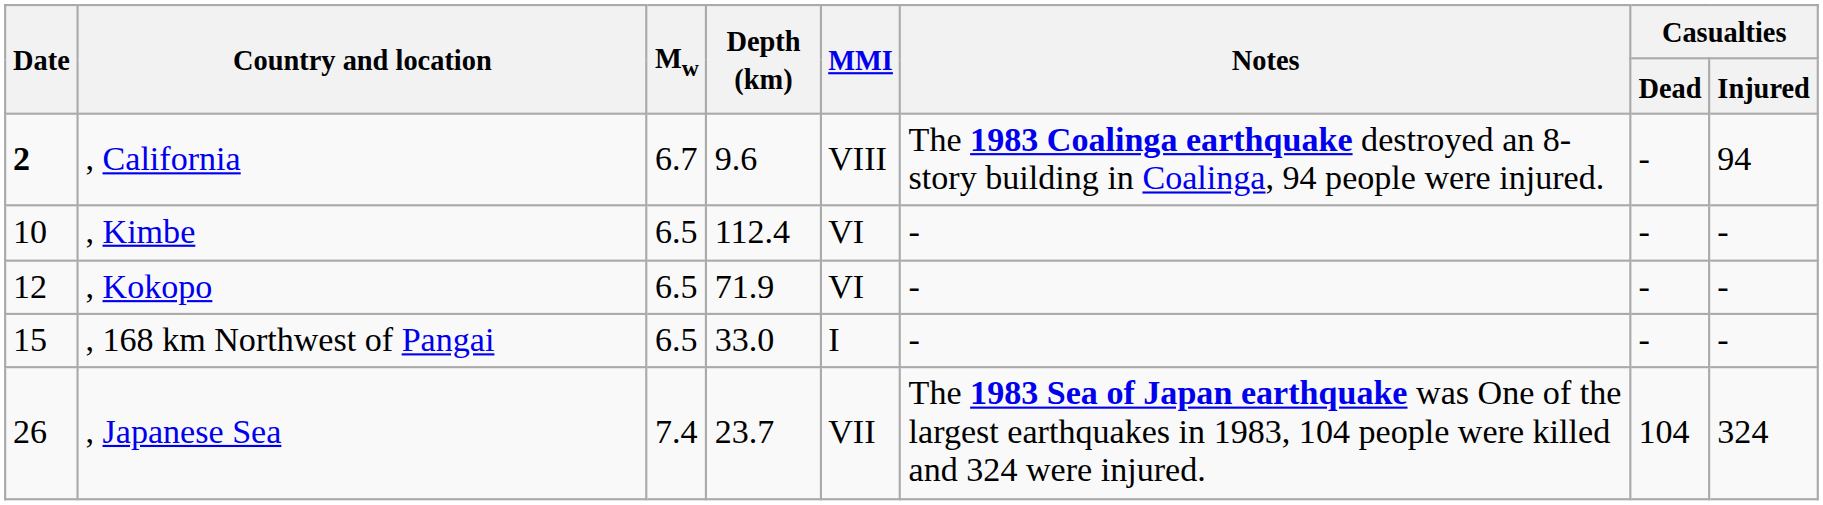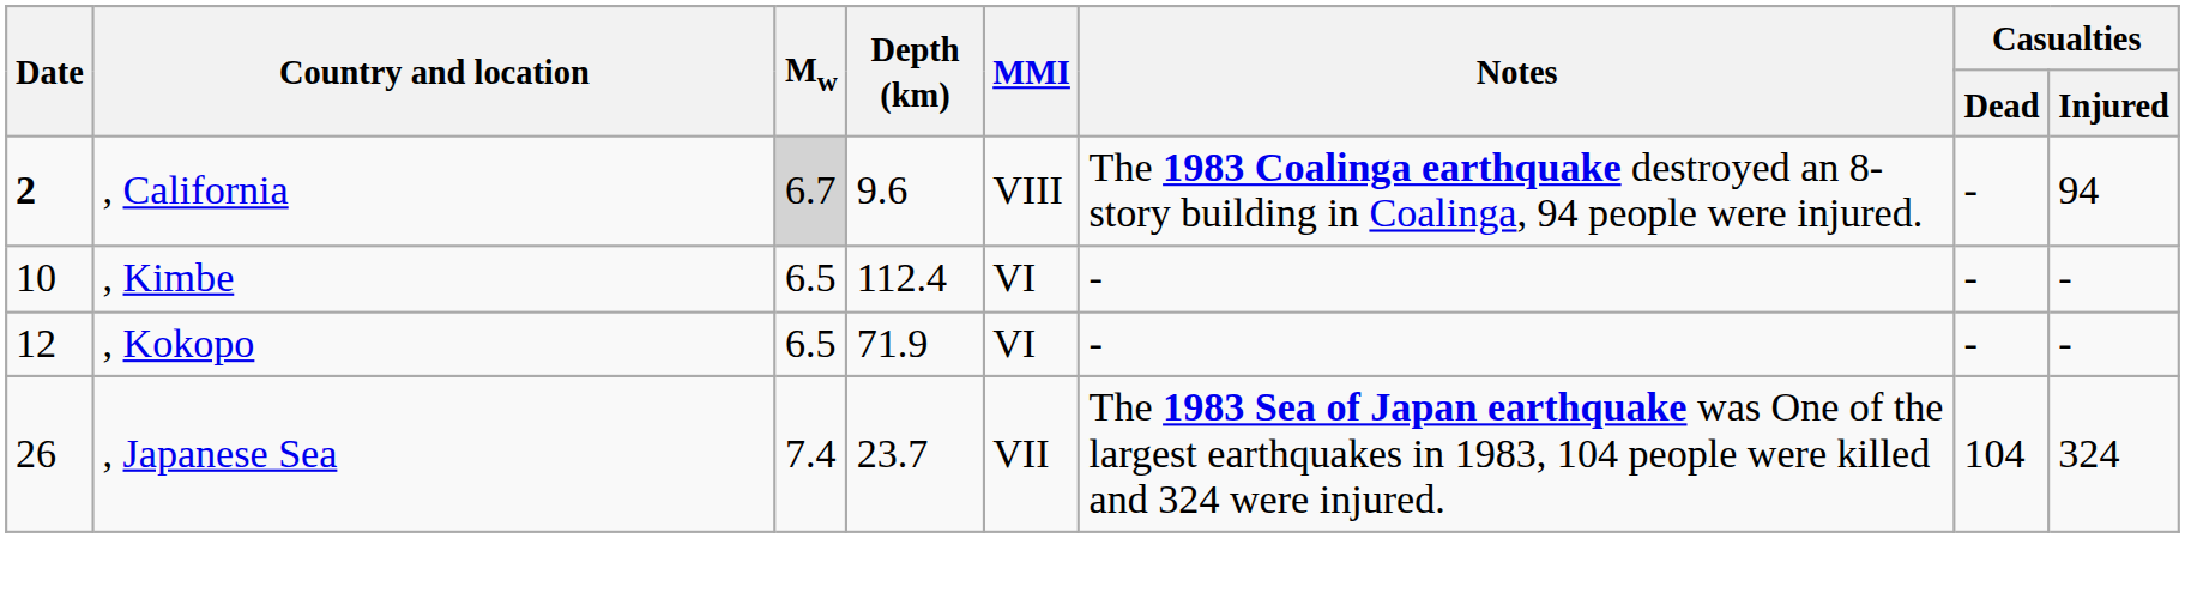, California | Mw: no background -> lightgrey background
- row: 15 | , 168 km Northwest of Pangai | 6.5 | 33.0 | I | - | - | -
